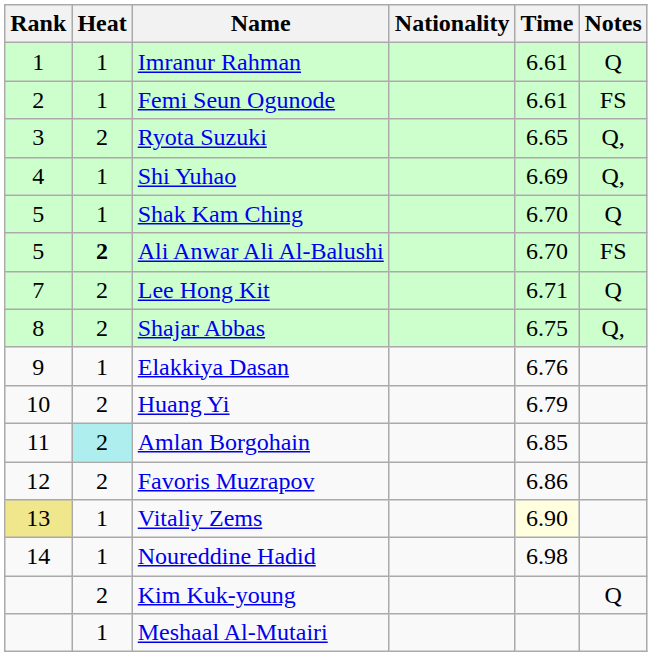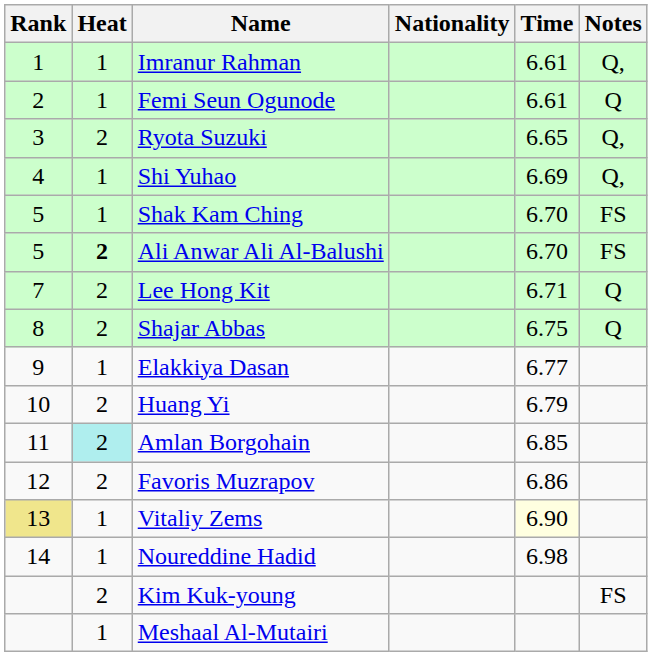Imranur Rahman | Notes: Q -> Q,
Femi Seun Ogunode | Notes: FS -> Q
Shak Kam Ching | Notes: Q -> FS
Shajar Abbas | Notes: Q, -> Q
Elakkiya Dasan | Time: 6.76 -> 6.77
Kim Kuk-young | Notes: Q -> FS
